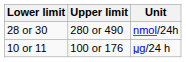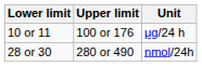rows swapped: 28 or 30 <-> 10 or 11
